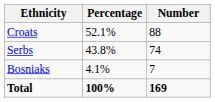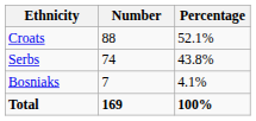columns swapped: Number <-> Percentage
